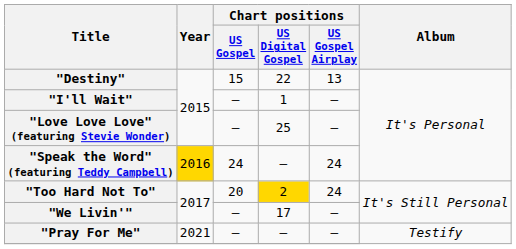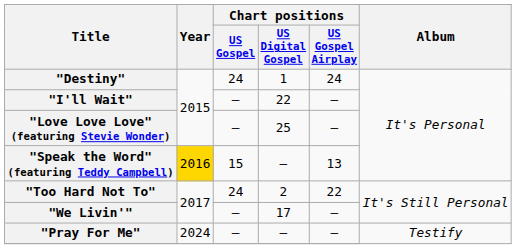"Destiny" | Chart positions / US Gospel: 15 -> 24
"Destiny" | Chart positions / US Digital Gospel: 22 -> 1
"Destiny" | Chart positions / US Gospel Airplay: 13 -> 24
"I'll Wait" | Chart positions / US Digital Gospel: 1 -> 22
"Speak the Word" (featuring Teddy Campbell) | Chart positions / US Gospel: 24 -> 15
"Speak the Word" (featuring Teddy Campbell) | Chart positions / US Gospel Airplay: 24 -> 13
"Too Hard Not To" | Chart positions / US Gospel: 20 -> 24
"Too Hard Not To" | Chart positions / US Digital Gospel: gold background -> no background
"Too Hard Not To" | Chart positions / US Gospel Airplay: 24 -> 22
"Pray For Me" | Year: 2021 -> 2024
